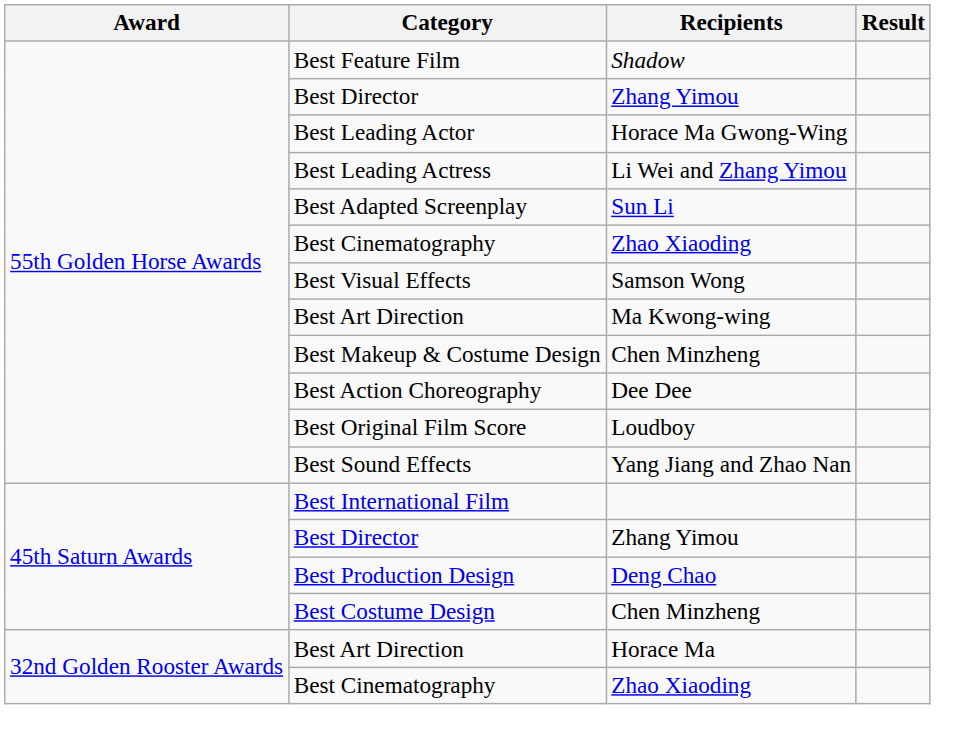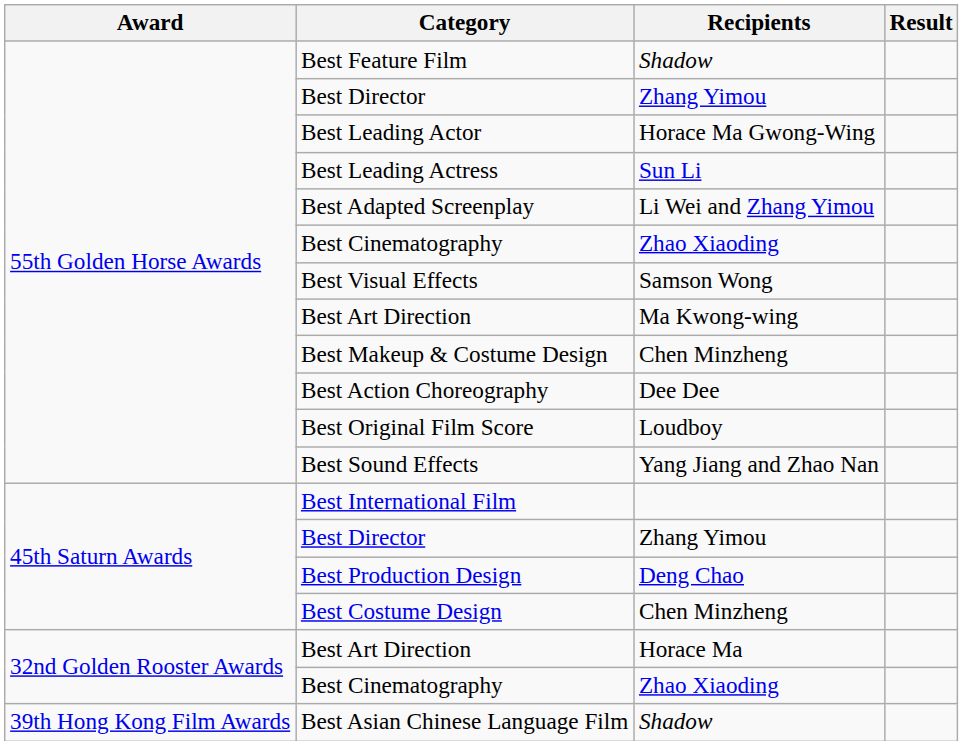Best Leading Actress | Recipients: Li Wei and Zhang Yimou -> Sun Li
Best Adapted Screenplay | Recipients: Sun Li -> Li Wei and Zhang Yimou
+ row: 39th Hong Kong Film Awards | Best Asian Chinese Language Film | Shadow
